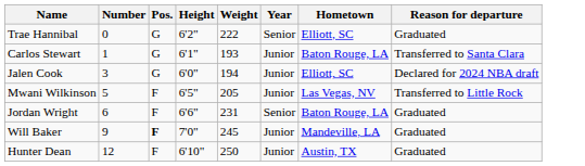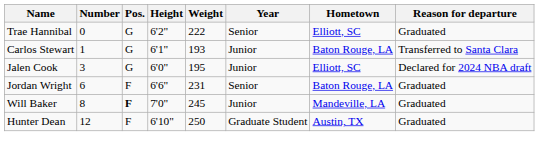Jalen Cook | Weight: 194 -> 195
- row: Mwani Wilkinson | 5 | F | 6'5" | 205 | Junior | Las Vegas, NV | Transferred to Little Rock
Will Baker | Number: 9 -> 8
Hunter Dean | Year: Junior -> Graduate Student
